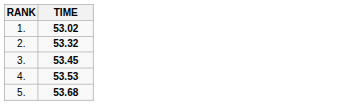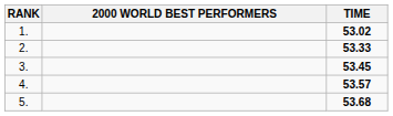+ column: 2000 WORLD BEST PERFORMERS
2. | TIME: 53.32 -> 53.33
4. | TIME: 53.53 -> 53.57
